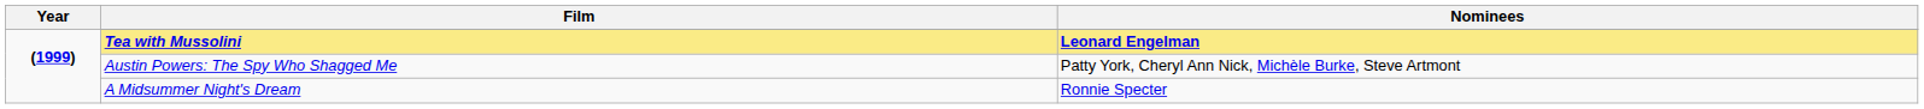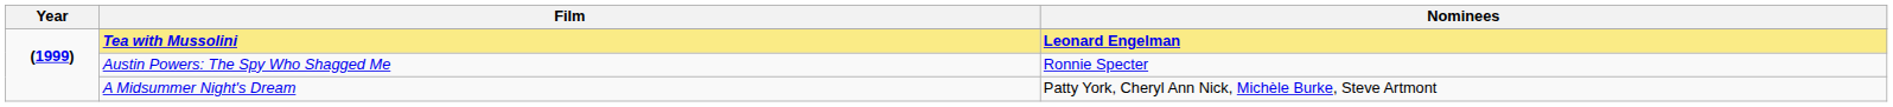Austin Powers: The Spy Who Shagged Me | Nominees: Patty York, Cheryl Ann Nick, Michèle Burke, Steve Artmont -> Ronnie Specter
A Midsummer Night's Dream | Nominees: Ronnie Specter -> Patty York, Cheryl Ann Nick, Michèle Burke, Steve Artmont
